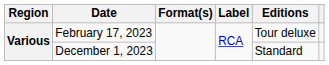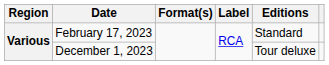February 17, 2023 | Editions: Tour deluxe -> Standard
December 1, 2023 | Editions: Standard -> Tour deluxe
